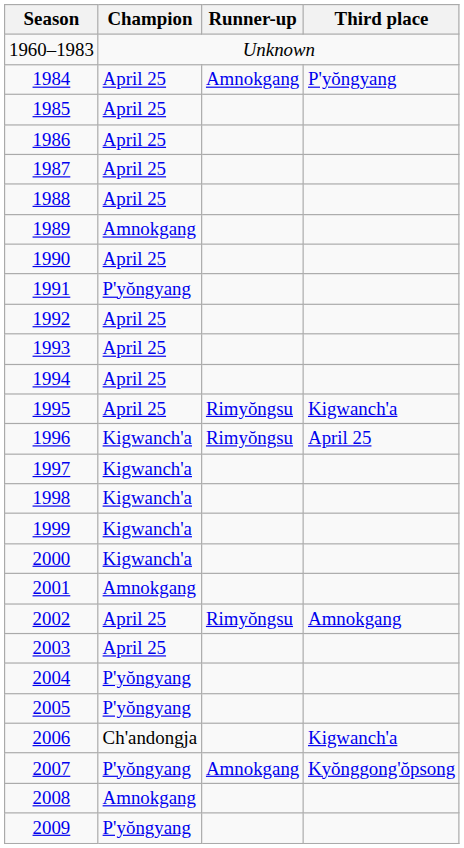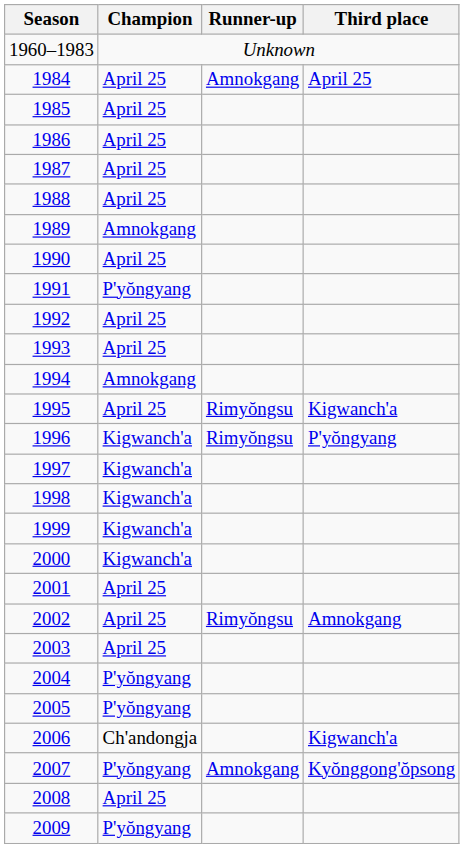1984 | Third place: P'yŏngyang -> April 25
1994 | Champion: April 25 -> Amnokgang
1996 | Third place: April 25 -> P'yŏngyang
2001 | Champion: Amnokgang -> April 25
2008 | Champion: Amnokgang -> April 25
